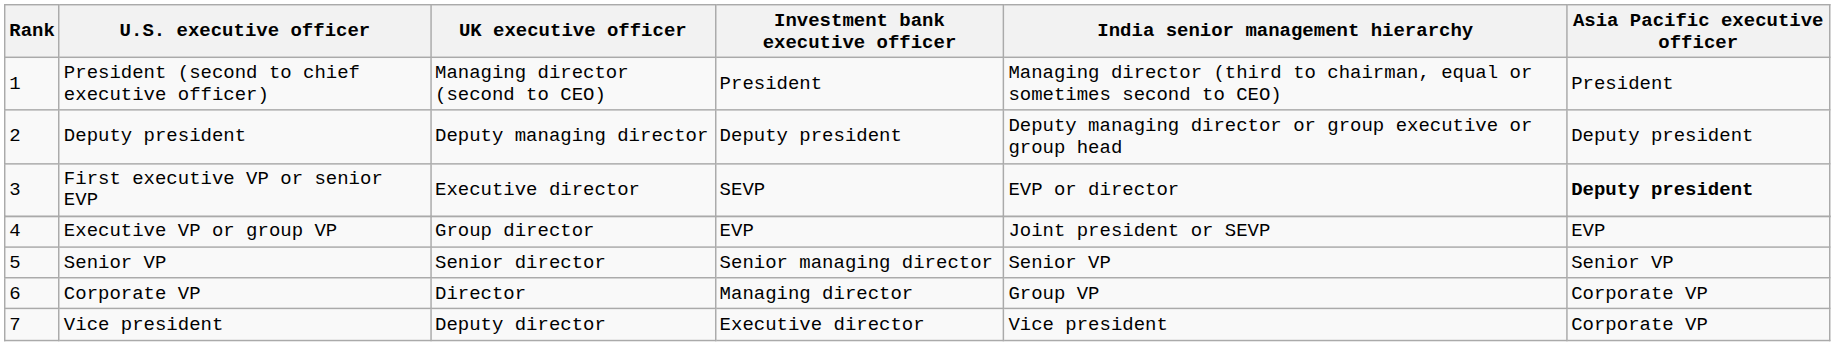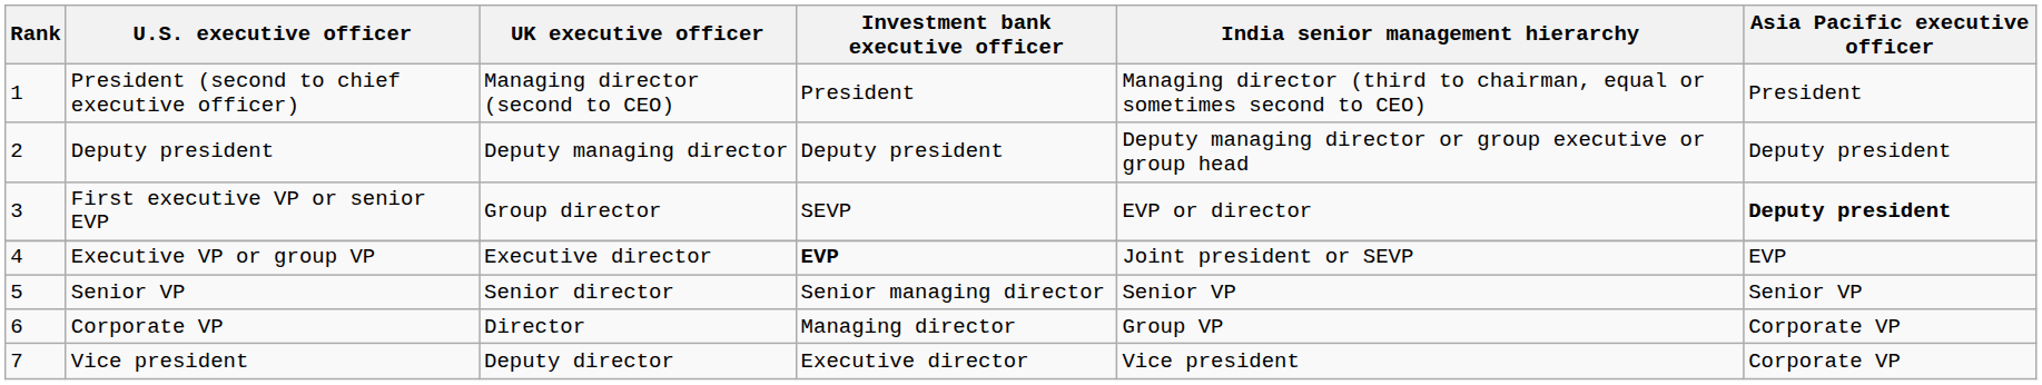First executive VP or senior EVP | UK executive officer: Executive director -> Group director
Executive VP or group VP | UK executive officer: Group director -> Executive director
Executive VP or group VP | Investment bank executive officer: normal -> bold
